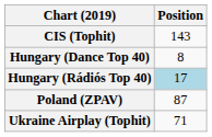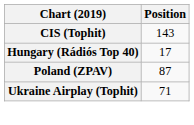- row: Hungary (Dance Top 40) | 8
Hungary (Rádiós Top 40) | Position: lightblue background -> no background
